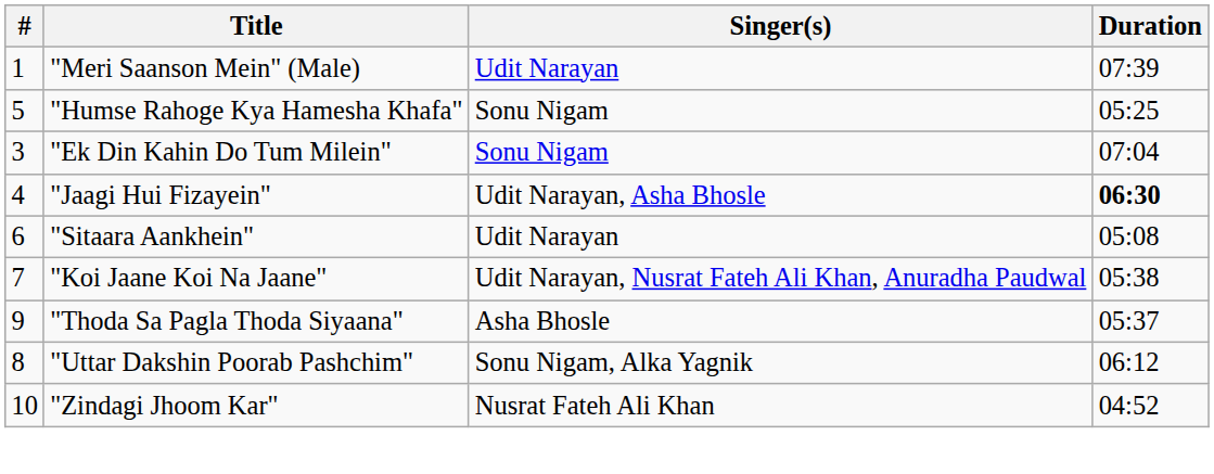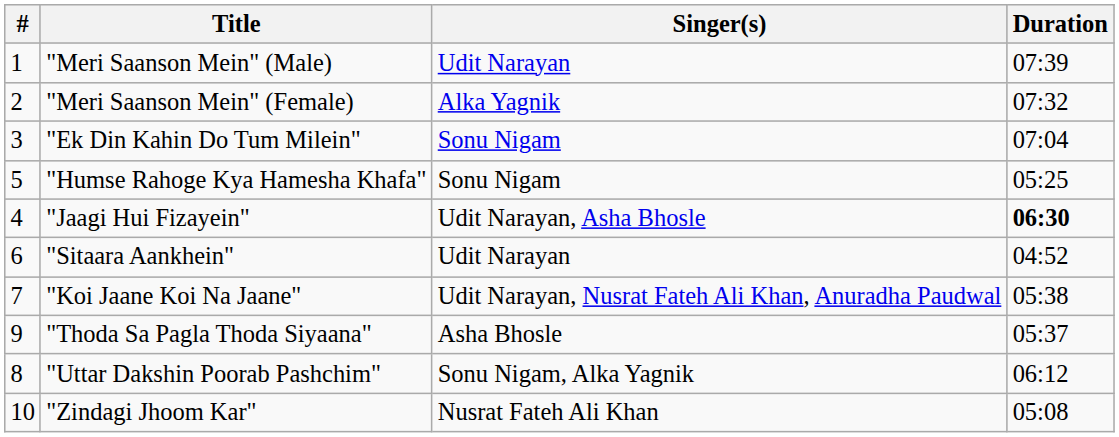+ row: 2 | "Meri Saanson Mein" (Female) | Alka Yagnik | 07:32
rows swapped: "Ek Din Kahin Do Tum Milein" <-> "Humse Rahoge Kya Hamesha Khafa"
"Sitaara Aankhein" | Duration: 05:08 -> 04:52
"Zindagi Jhoom Kar" | Duration: 04:52 -> 05:08
